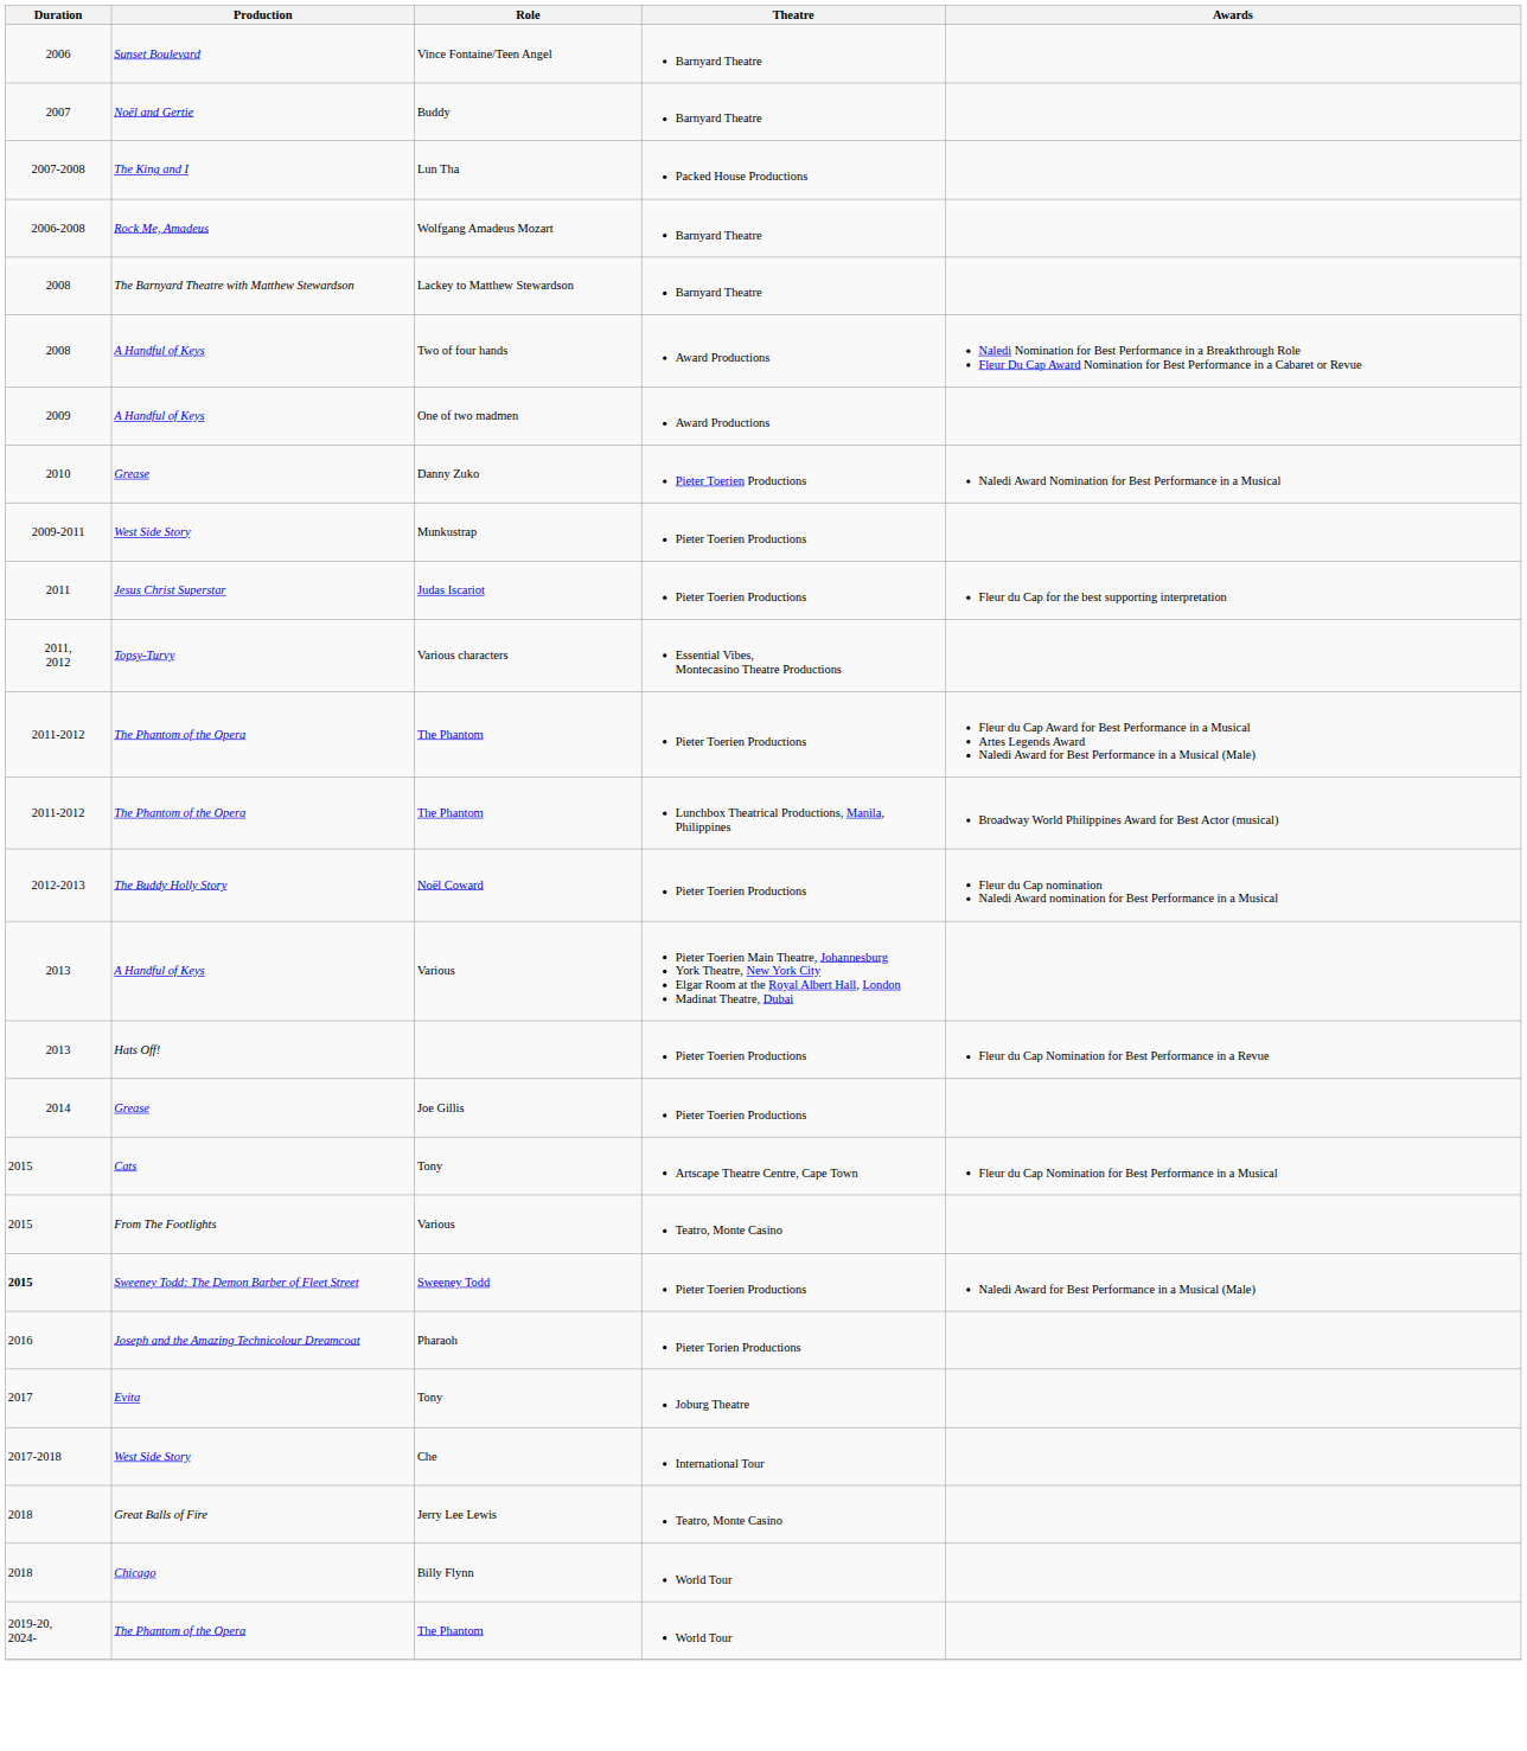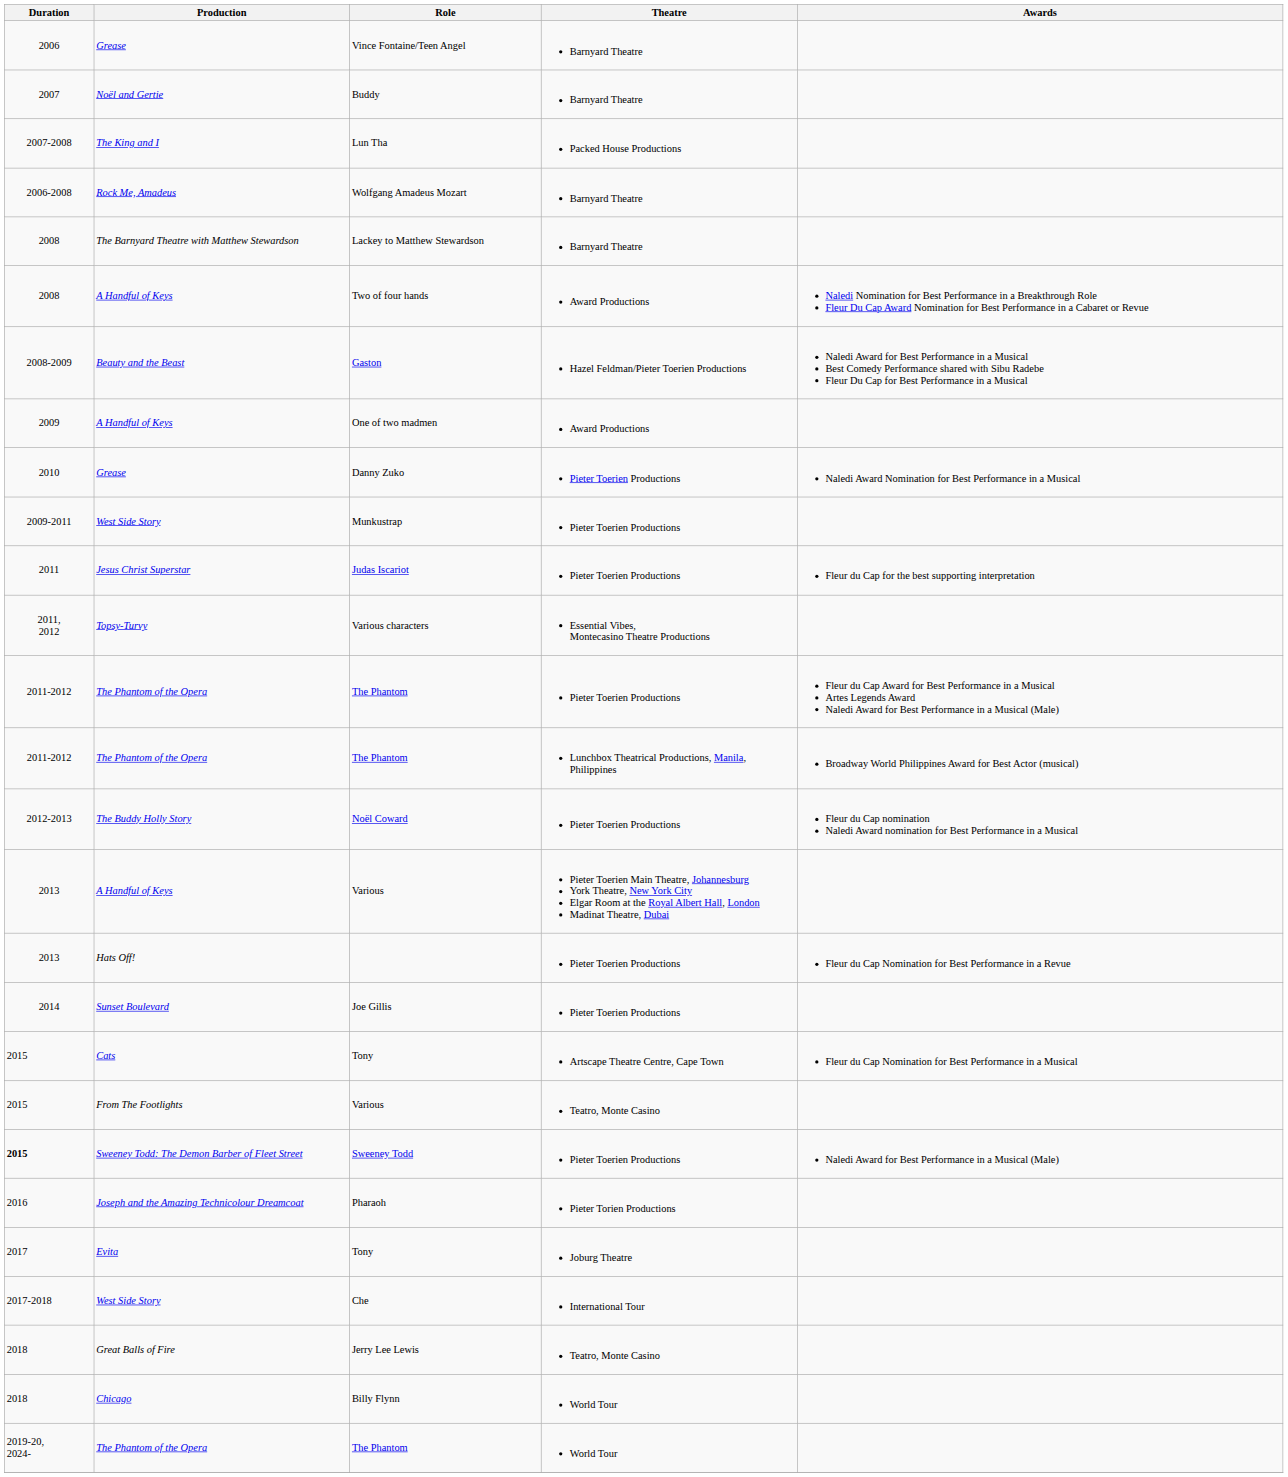Vince Fontaine/Teen Angel | Production: Sunset Boulevard -> Grease
+ row: 2008-2009 | Beauty and the Beast | Gaston | Hazel Feldman/Pieter Toerien Productions | Naledi Award for Best Performance in a Musical Best Comedy Performance shared with Sibu Radebe Fleur Du Cap for Best Performance in a Musical
Joe Gillis | Production: Grease -> Sunset Boulevard
